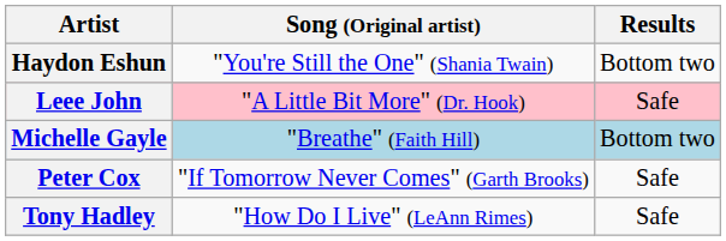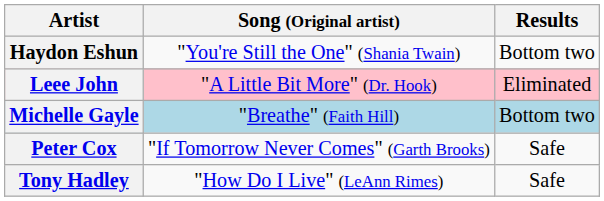Leee John | Results: Safe -> Eliminated
